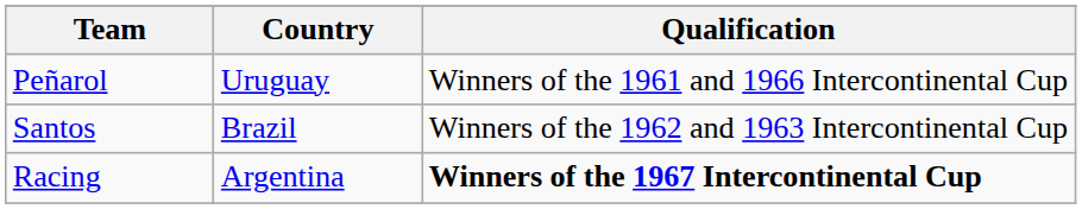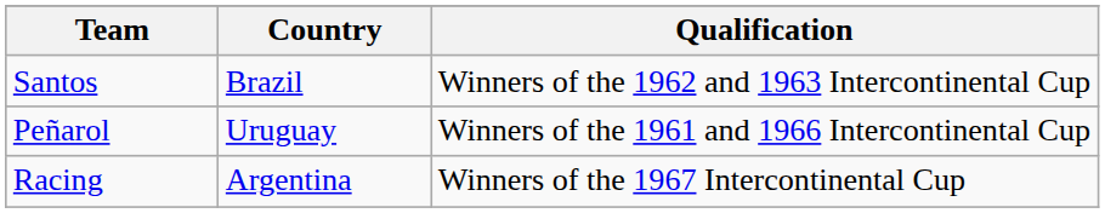rows swapped: Peñarol <-> Santos
Racing | Qualification: bold -> normal
